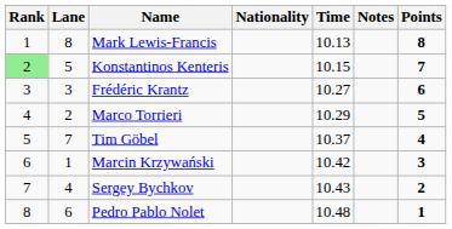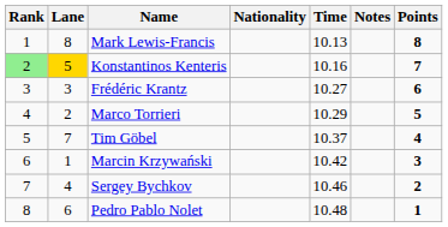Konstantinos Kenteris | Lane: no background -> gold background
Konstantinos Kenteris | Time: 10.15 -> 10.16
Sergey Bychkov | Time: 10.43 -> 10.46
